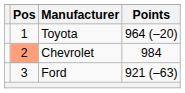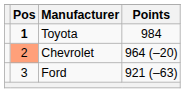Toyota | Pos: normal -> bold
Toyota | Points: 964 (–20) -> 984
Chevrolet | Points: 984 -> 964 (–20)
